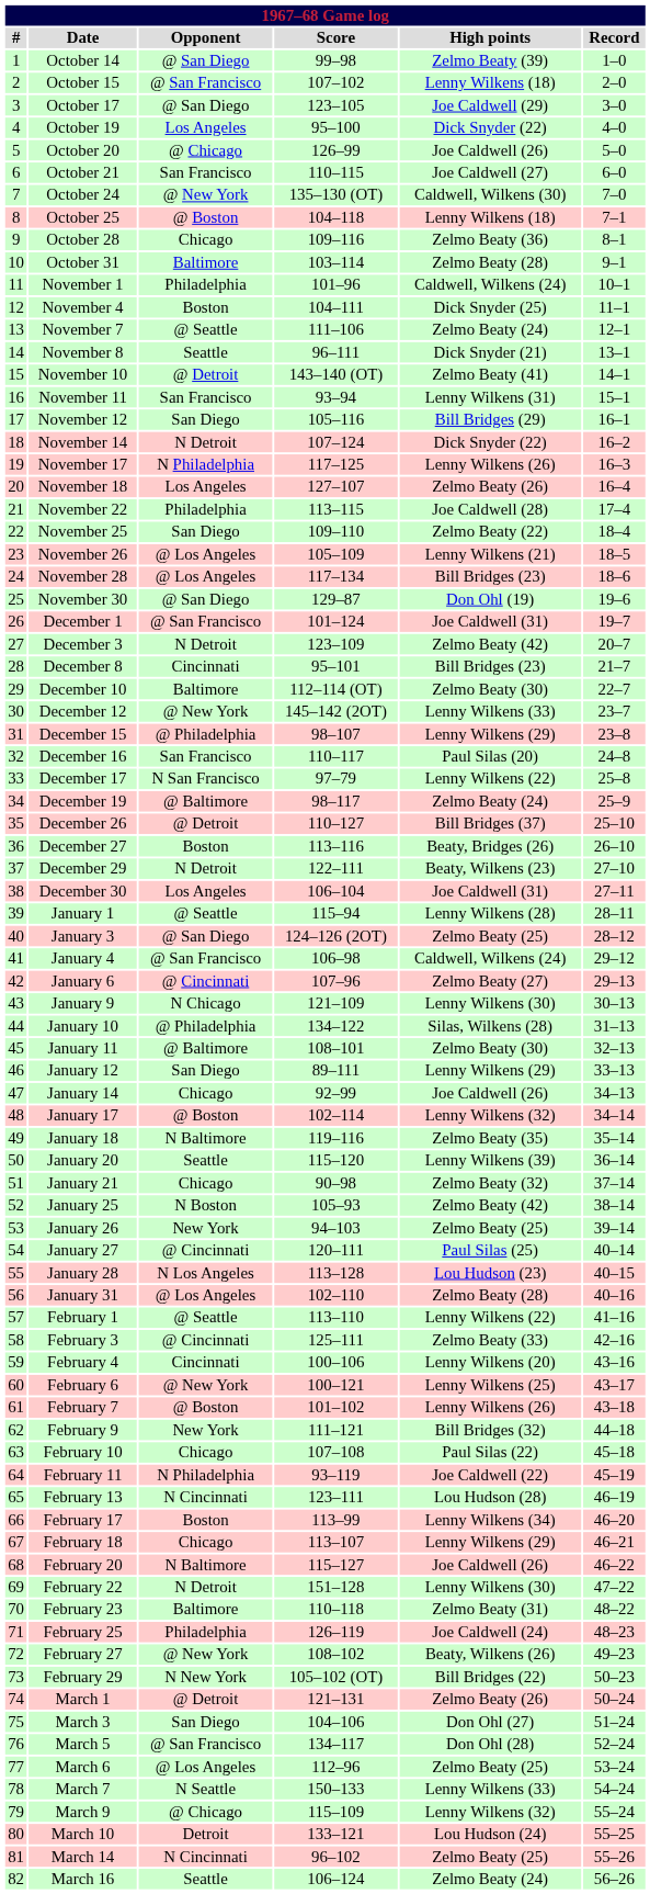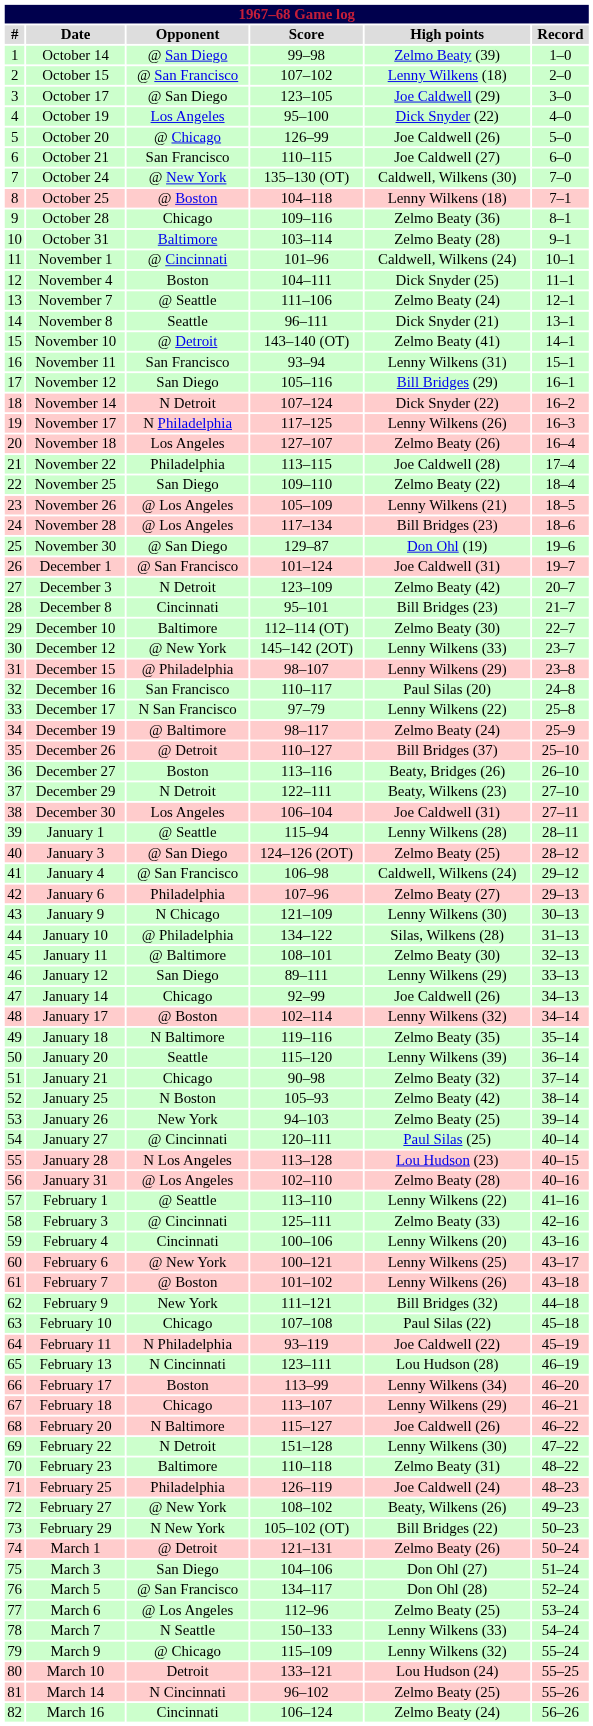November 1 | Opponent: Philadelphia -> @ Cincinnati
January 6 | Opponent: @ Cincinnati -> Philadelphia
March 16 | Opponent: Seattle -> Cincinnati
